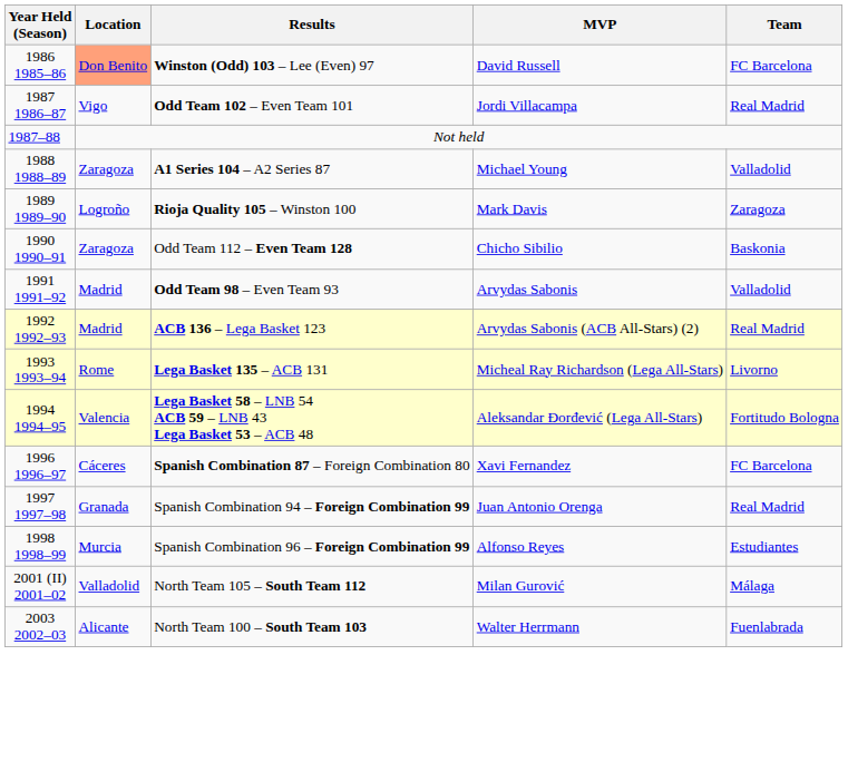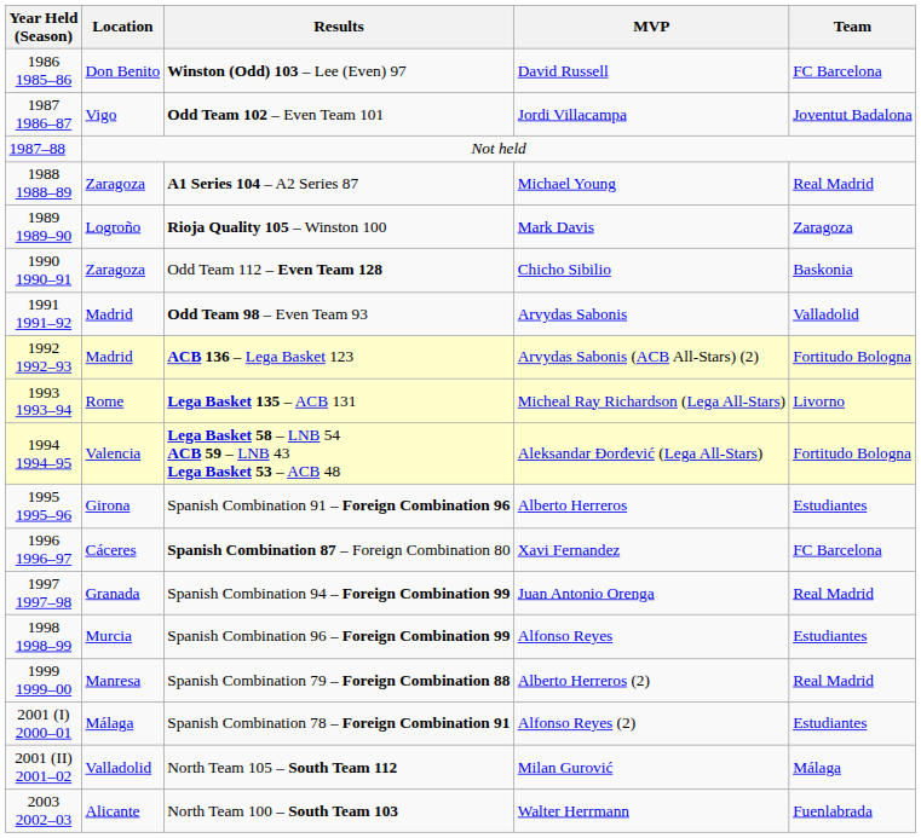Winston (Odd) 103 – Lee (Even) 97 | Location: lightsalmon background -> no background
Odd Team 102 – Even Team 101 | Team: Real Madrid -> Joventut Badalona
A1 Series 104 – A2 Series 87 | Team: Valladolid -> Real Madrid
ACB 136 – Lega Basket 123 | Team: Real Madrid -> Fortitudo Bologna
+ row: 1995 1995–96 | Girona | Spanish Combination 91 – Foreign Combination 96 | Alberto Herreros | Estudiantes
+ row: 1999 1999–00 | Manresa | Spanish Combination 79 – Foreign Combination 88 | Alberto Herreros (2) | Real Madrid
+ row: 2001 (I) 2000–01 | Málaga | Spanish Combination 78 – Foreign Combination 91 | Alfonso Reyes (2) | Estudiantes
